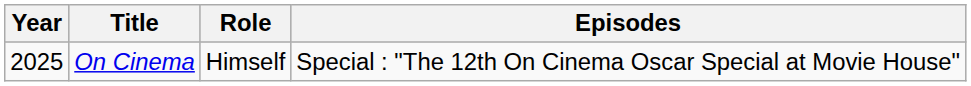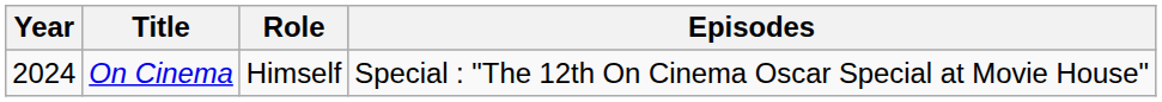On Cinema | Year: 2025 -> 2024
